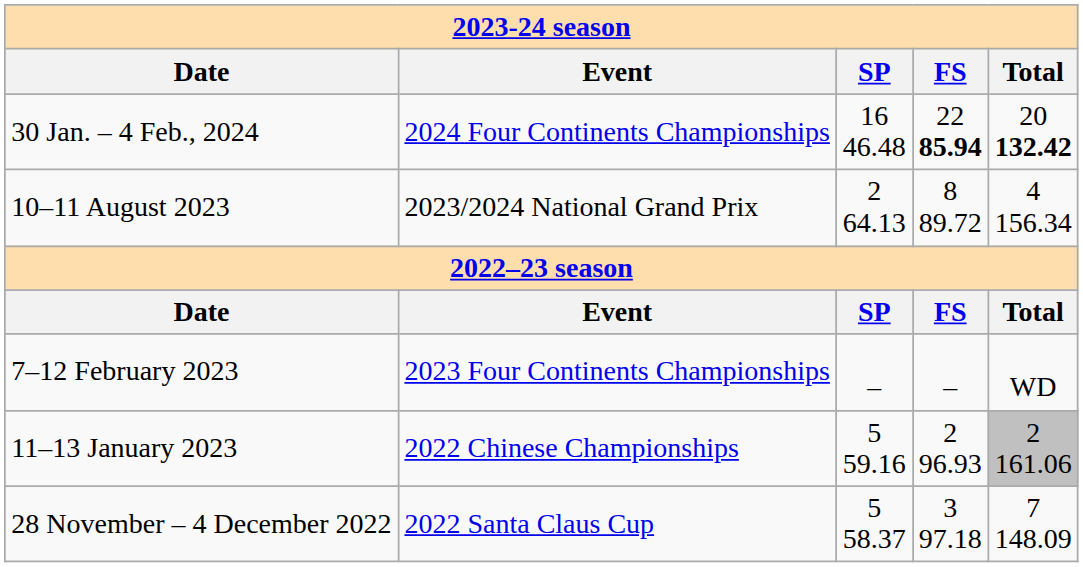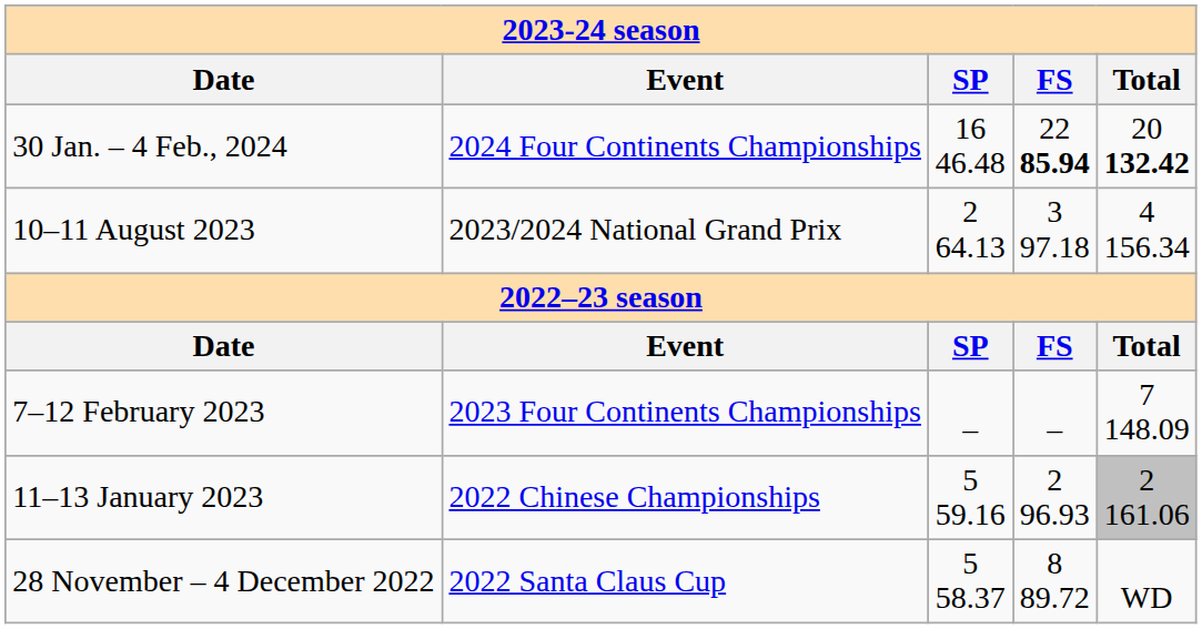10–11 August 2023 | FS: 8 89.72 -> 3 97.18
7–12 February 2023 | Total: WD -> 7 148.09
28 November – 4 December 2022 | FS: 3 97.18 -> 8 89.72
28 November – 4 December 2022 | Total: 7 148.09 -> WD
